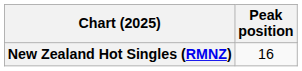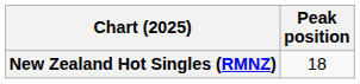New Zealand Hot Singles (RMNZ) | Peak position: 16 -> 18
